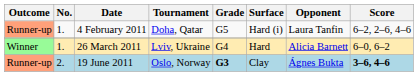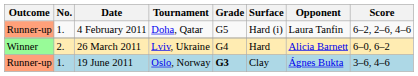26 March 2011 | No.: 1. -> 2.
19 June 2011 | No.: 2. -> 1.
19 June 2011 | Score: bold -> normal
